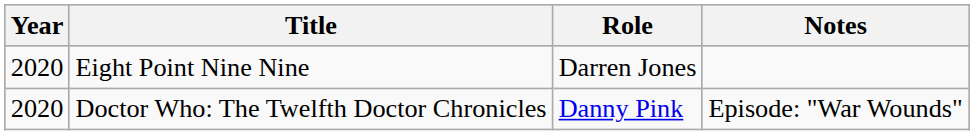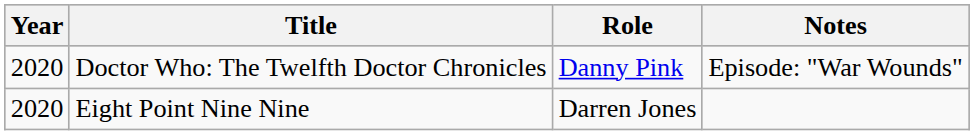rows swapped: Eight Point Nine Nine <-> Doctor Who: The Twelfth Doctor Chronicles
